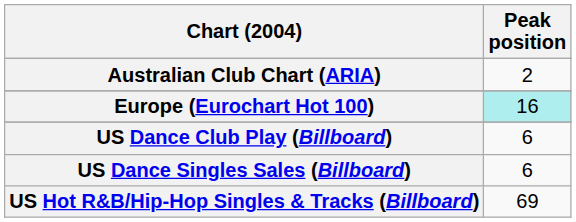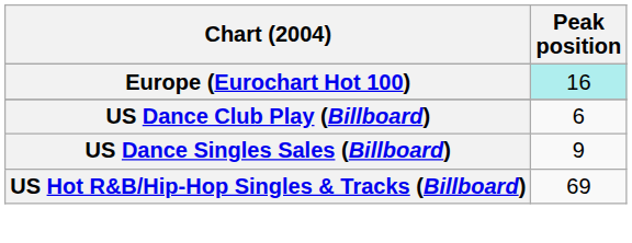- row: Australian Club Chart (ARIA) | 2
US Dance Singles Sales (Billboard) | Peak position: 6 -> 9
